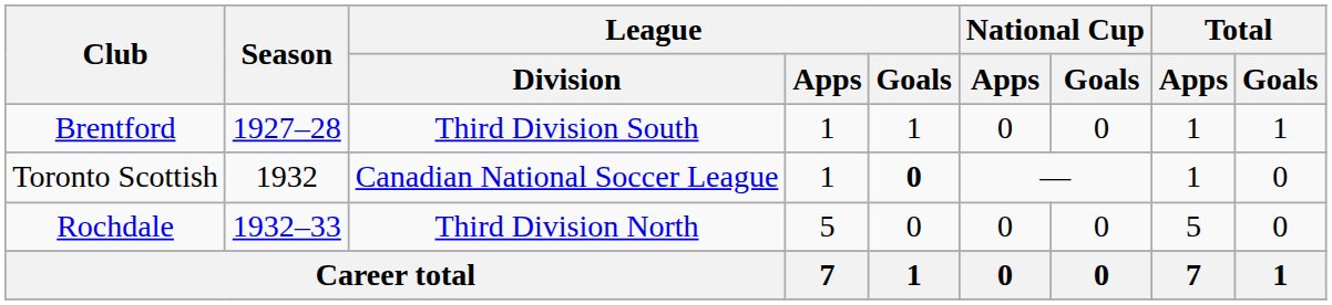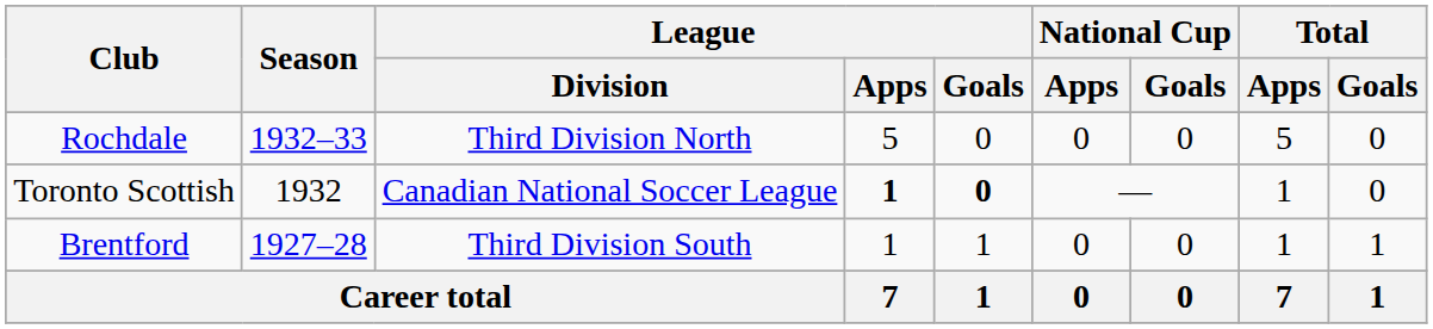rows swapped: Brentford <-> Rochdale
Toronto Scottish | League / Apps: normal -> bold
